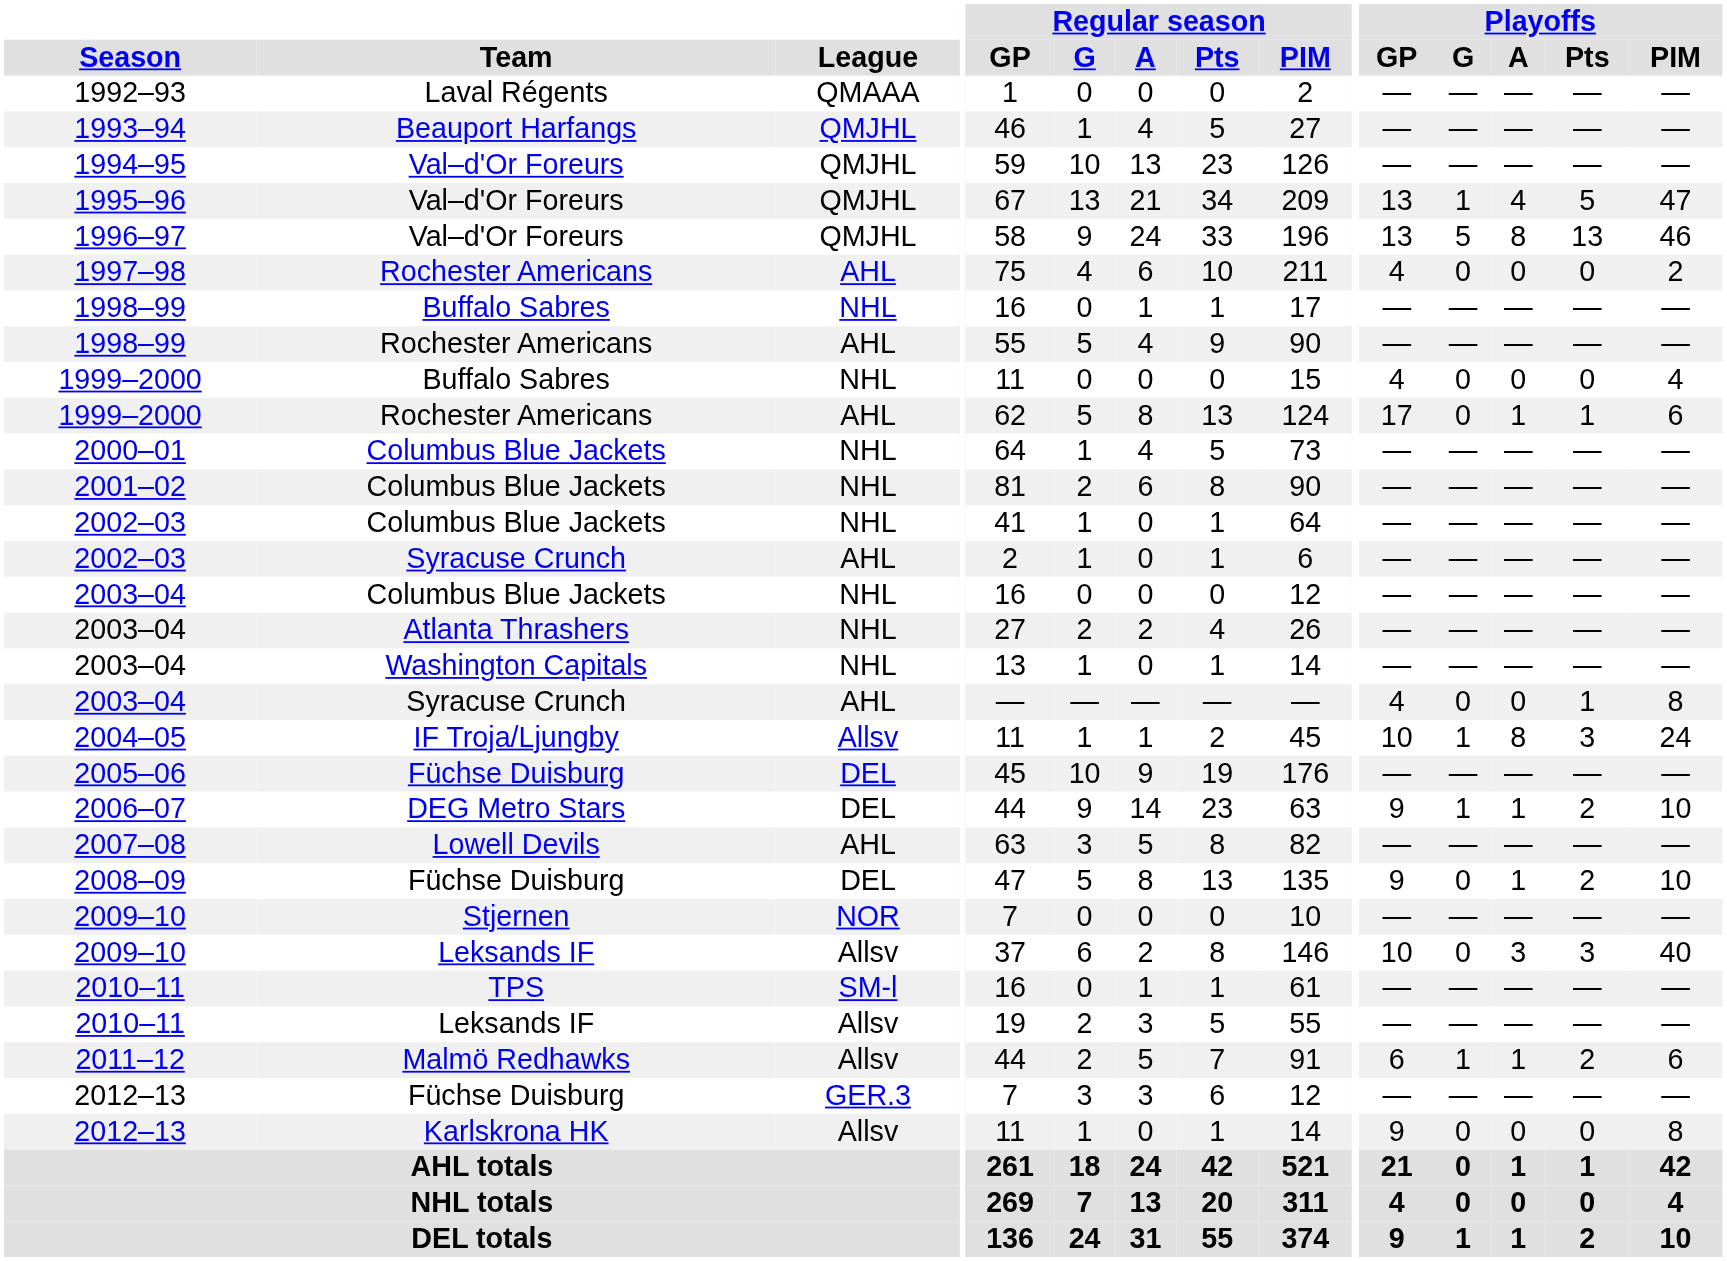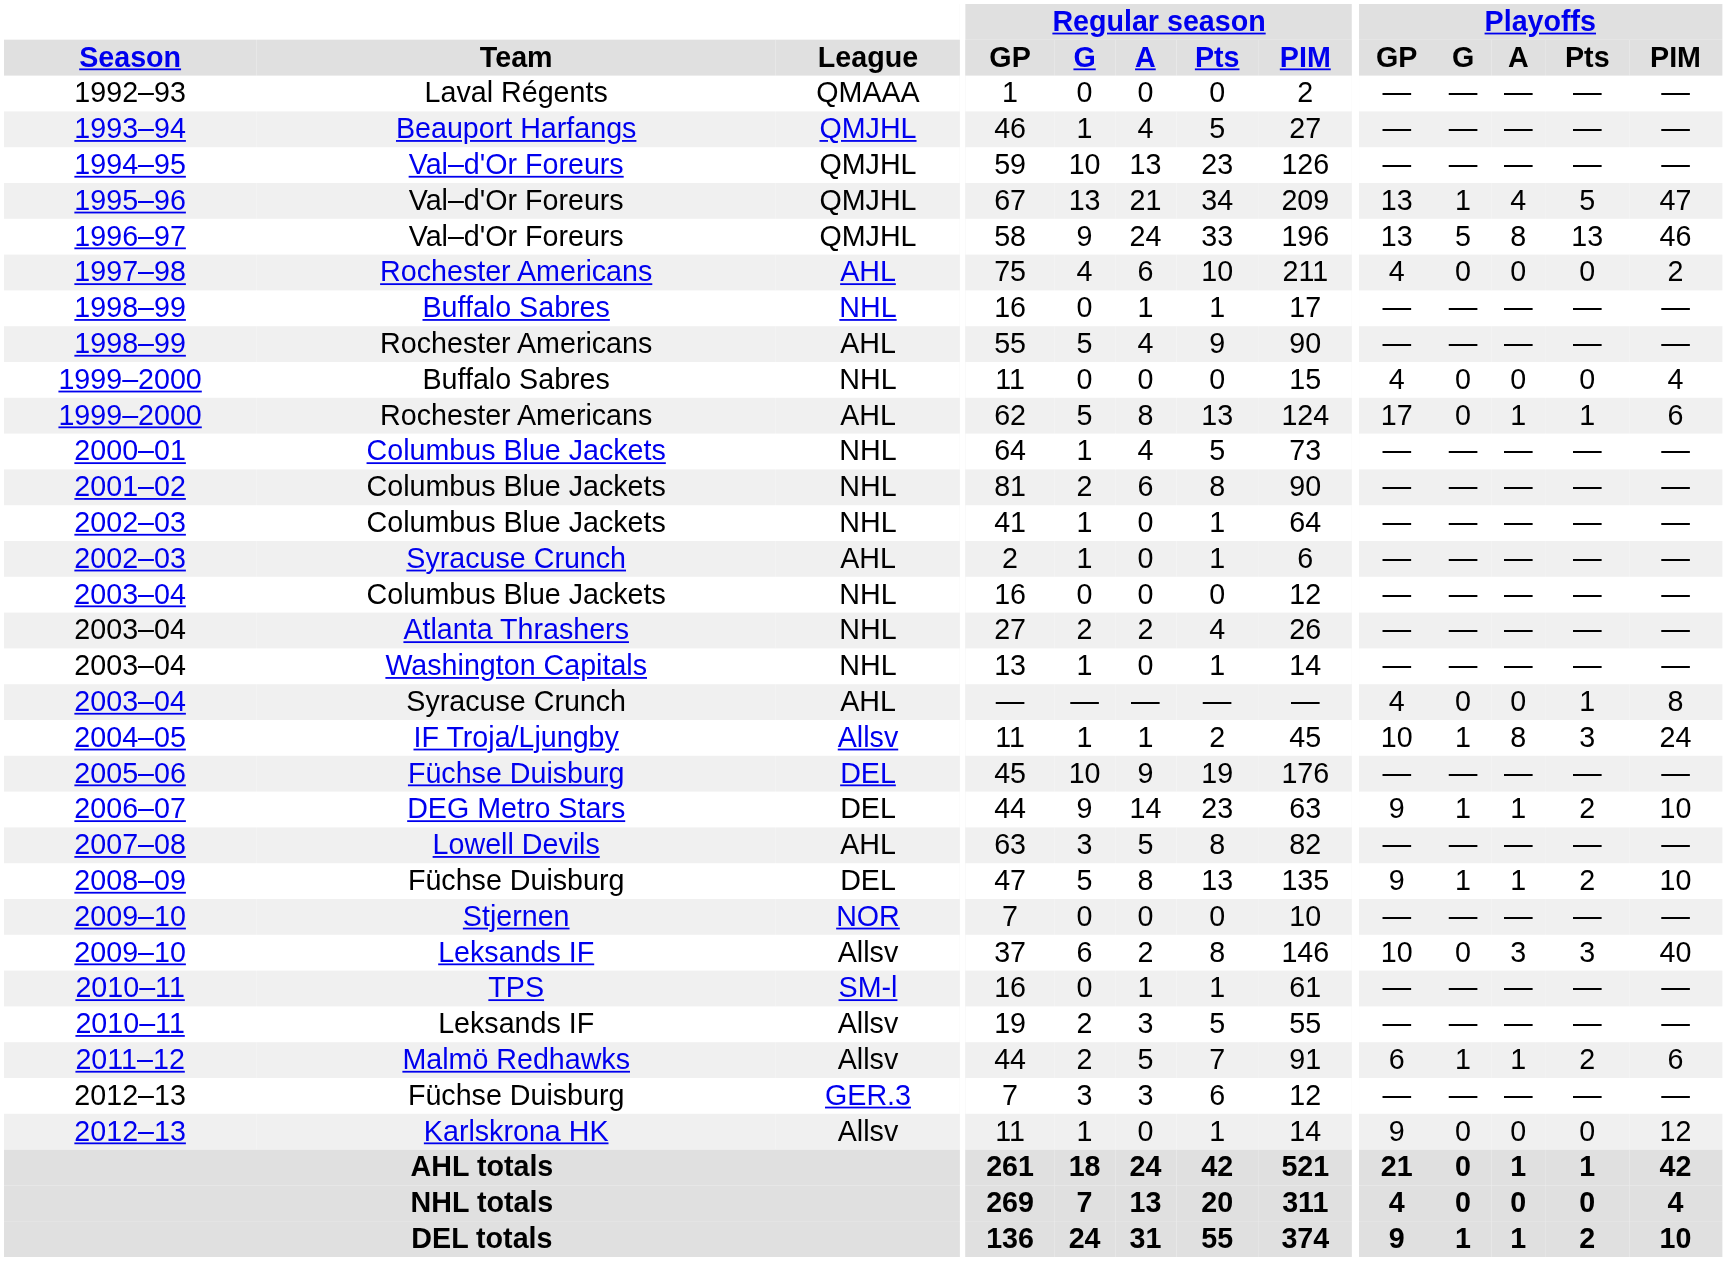2008–09 | Playoffs / G: 0 -> 1
2012–13 / Karlskrona HK | Playoffs / PIM: 8 -> 12
